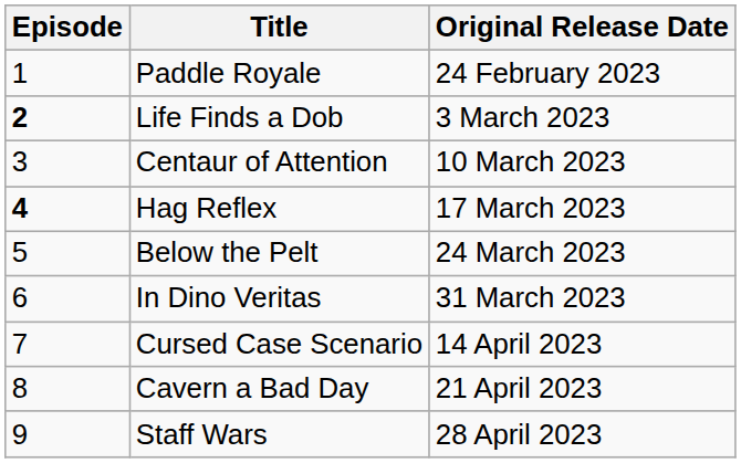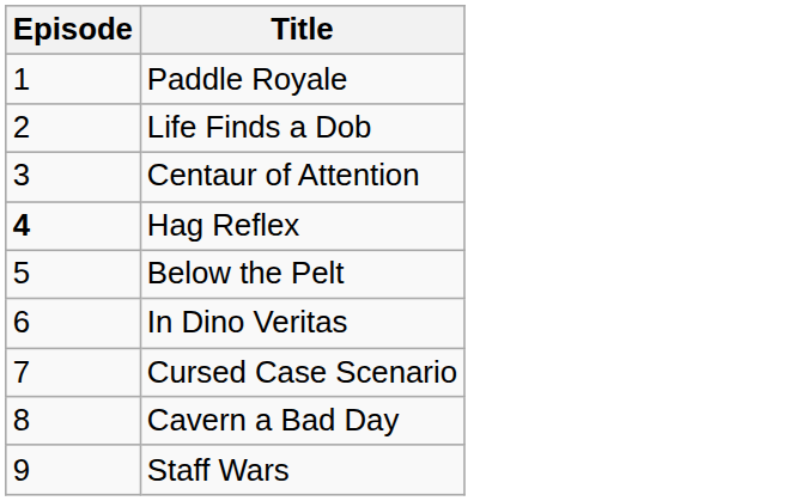- column: Original Release Date | 24 February 2023 | 3 March 2023 | 10 March 2023 | 17 March 2023 | 24 March 2023 | 31 March 2023 | 14 April 2023 | 21 April 2023 | 28 April 2023
Life Finds a Dob | Episode: bold -> normal
